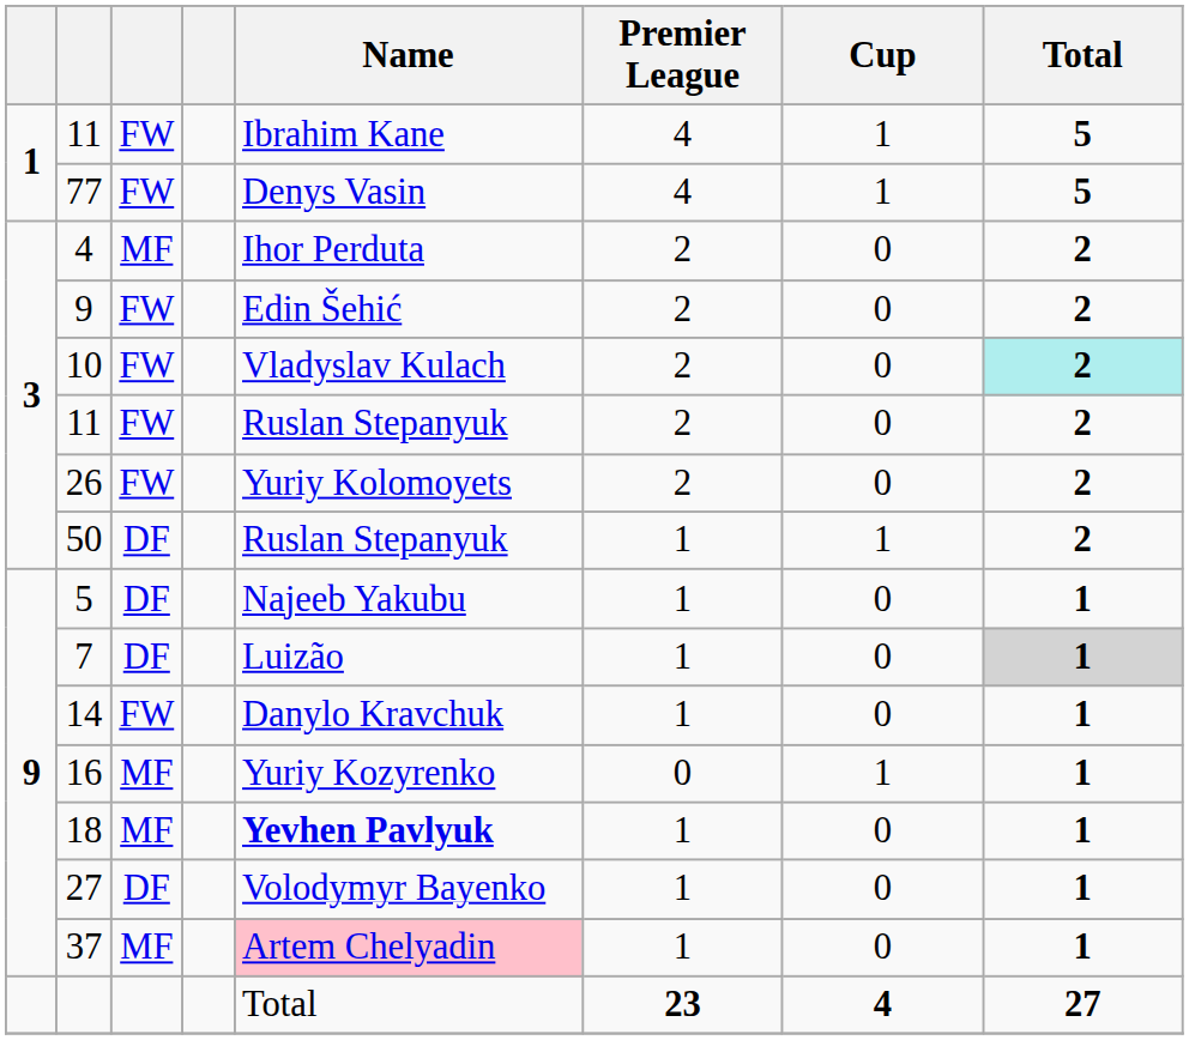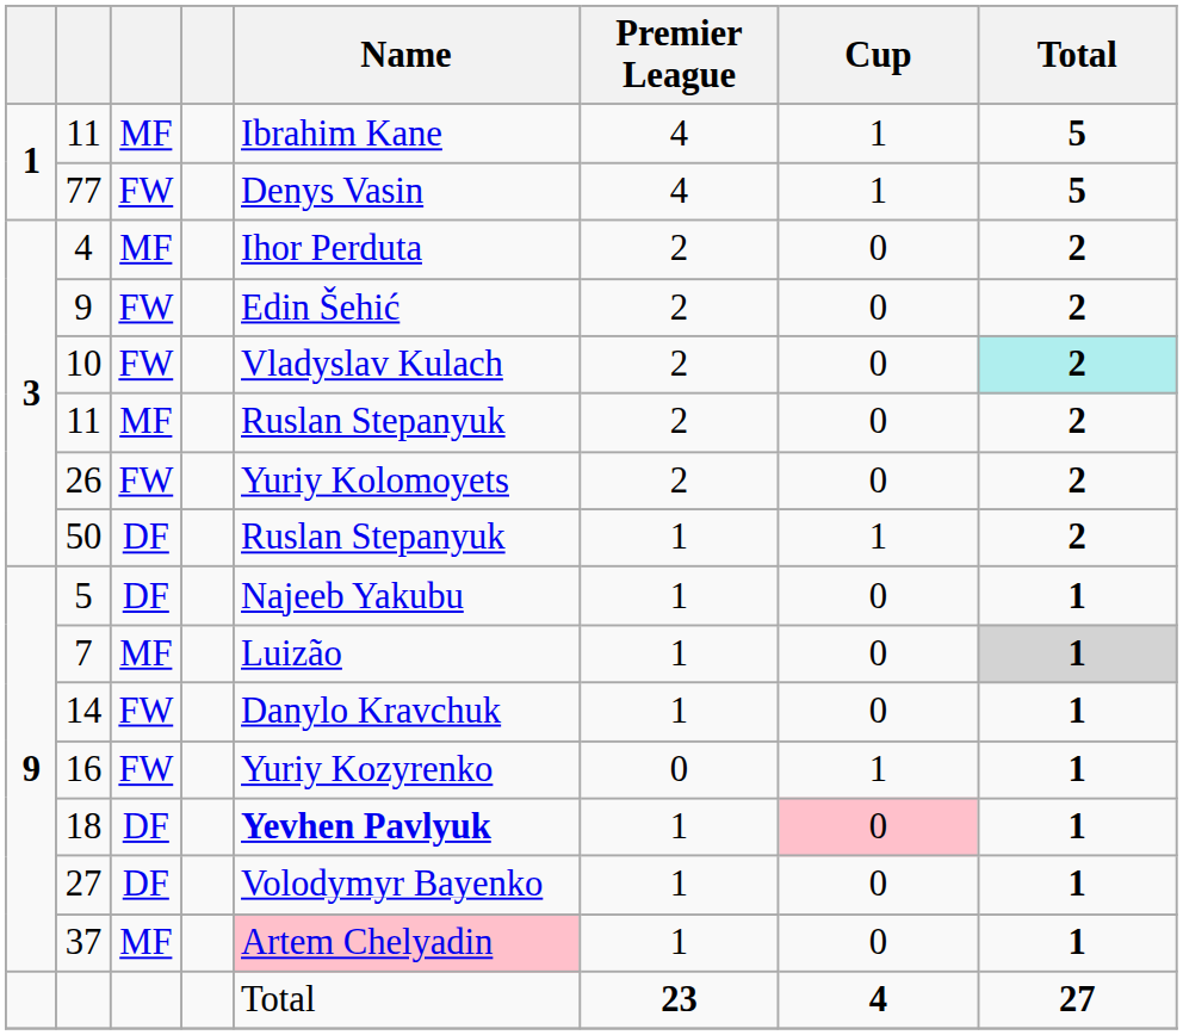1 / 11 | column 3: FW -> MF
3 / 11 | column 3: FW -> MF
7 | column 3: DF -> MF
16 | column 3: MF -> FW
18 | column 3: MF -> DF
18 | Cup: no background -> pink background
